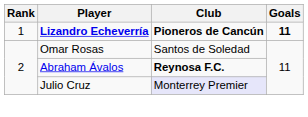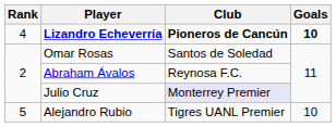Lizandro Echeverría | Rank: 1 -> 4
Lizandro Echeverría | Goals: 11 -> 10
Abraham Ávalos | Club: bold -> normal
+ row: 5 | Alejandro Rubio | Tigres UANL Premier | 10
